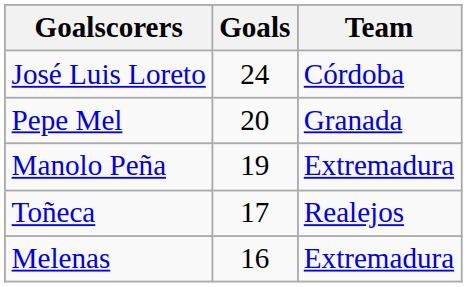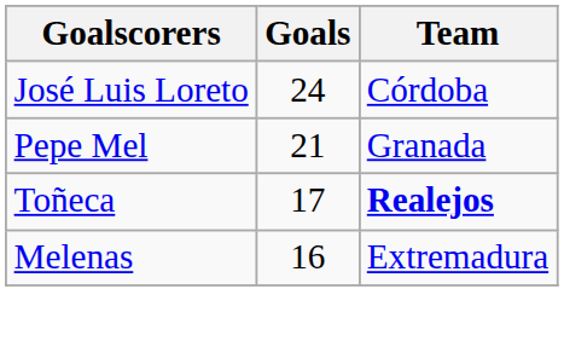Pepe Mel | Goals: 20 -> 21
- row: Manolo Peña | 19 | Extremadura
Toñeca | Team: normal -> bold
